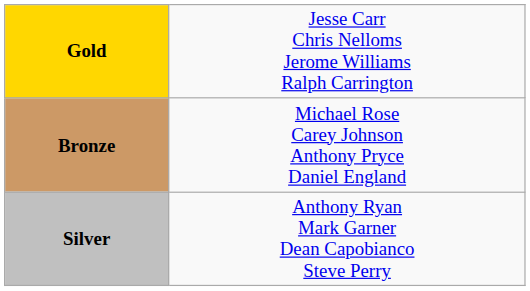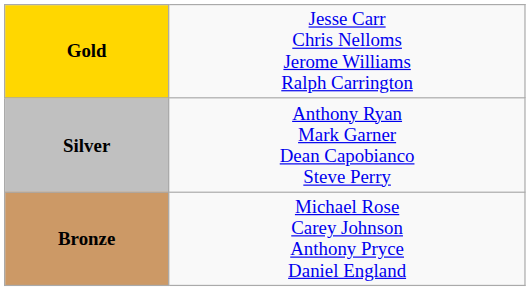rows swapped: Silver <-> Bronze
